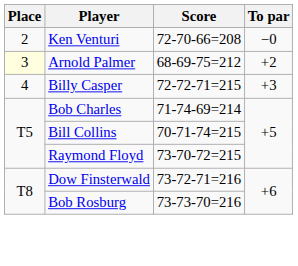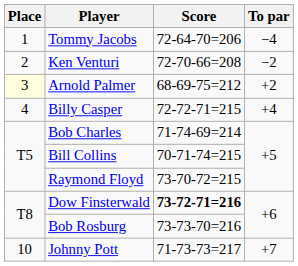+ row: 1 | Tommy Jacobs | 72-64-70=206 | −4
Ken Venturi | To par: −0 -> −2
Billy Casper | To par: +3 -> +4
Dow Finsterwald | Score: normal -> bold
+ row: 10 | Johnny Pott | 71-73-73=217 | +7
